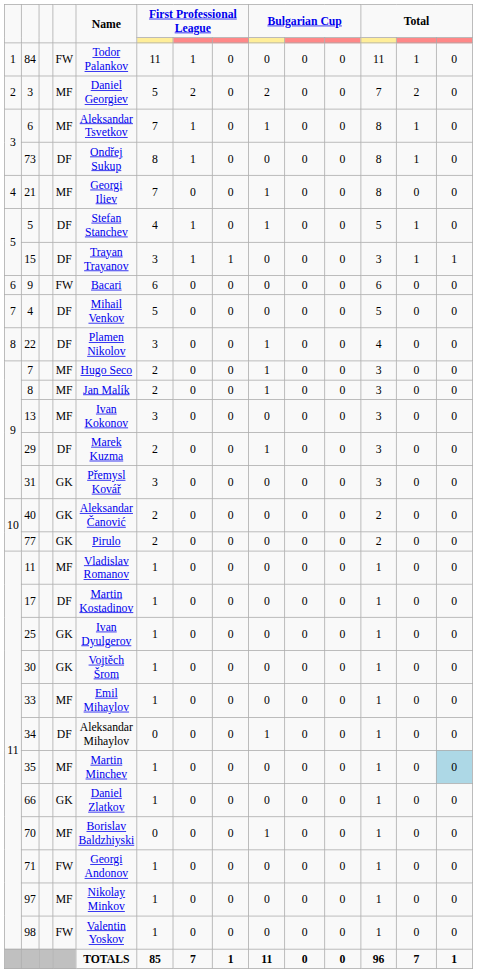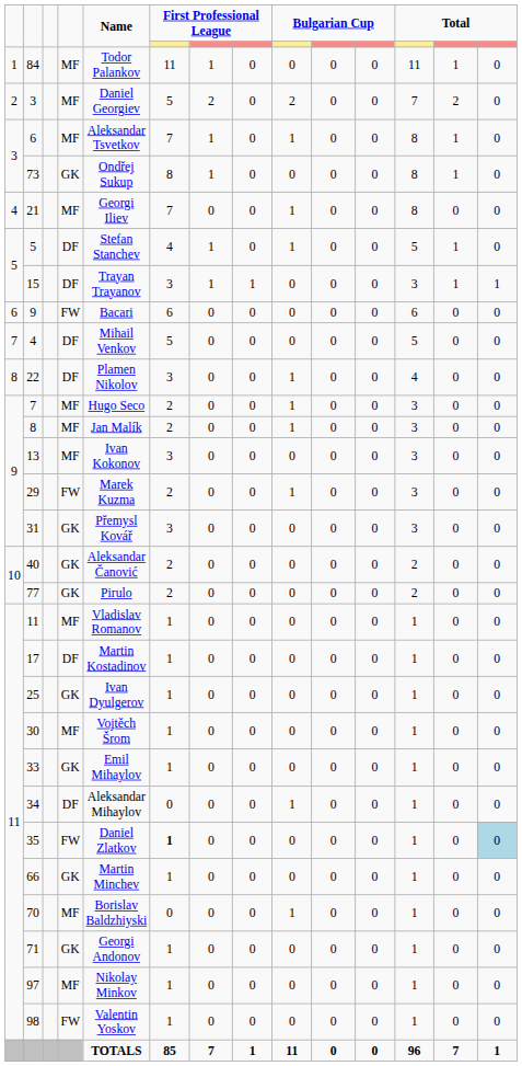84 | column 4: FW -> MF
73 | column 4: DF -> GK
29 | column 4: DF -> FW
30 | column 4: GK -> MF
33 | column 4: MF -> GK
35 | column 4: MF -> FW
35 | Name: Martin Minchev -> Daniel Zlatkov
35 | column 6: normal -> bold
66 | Name: Daniel Zlatkov -> Martin Minchev
71 | column 4: FW -> GK
